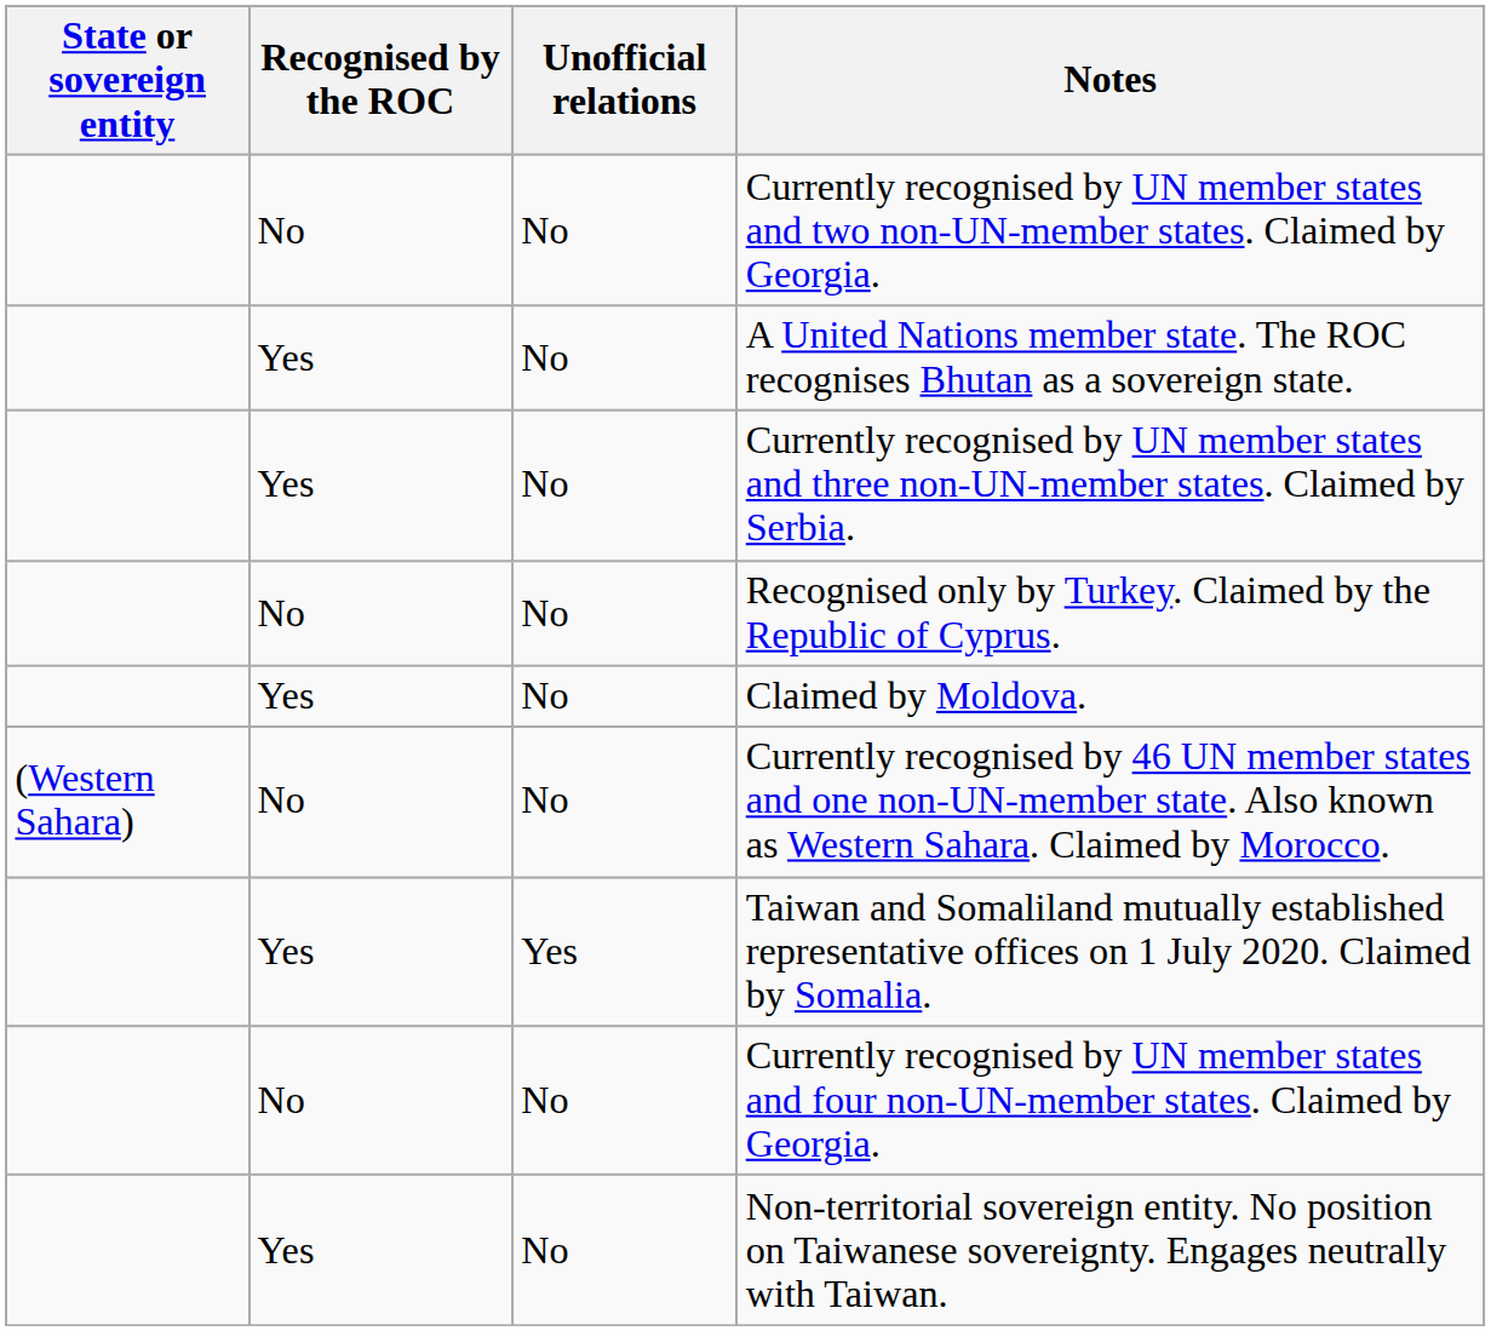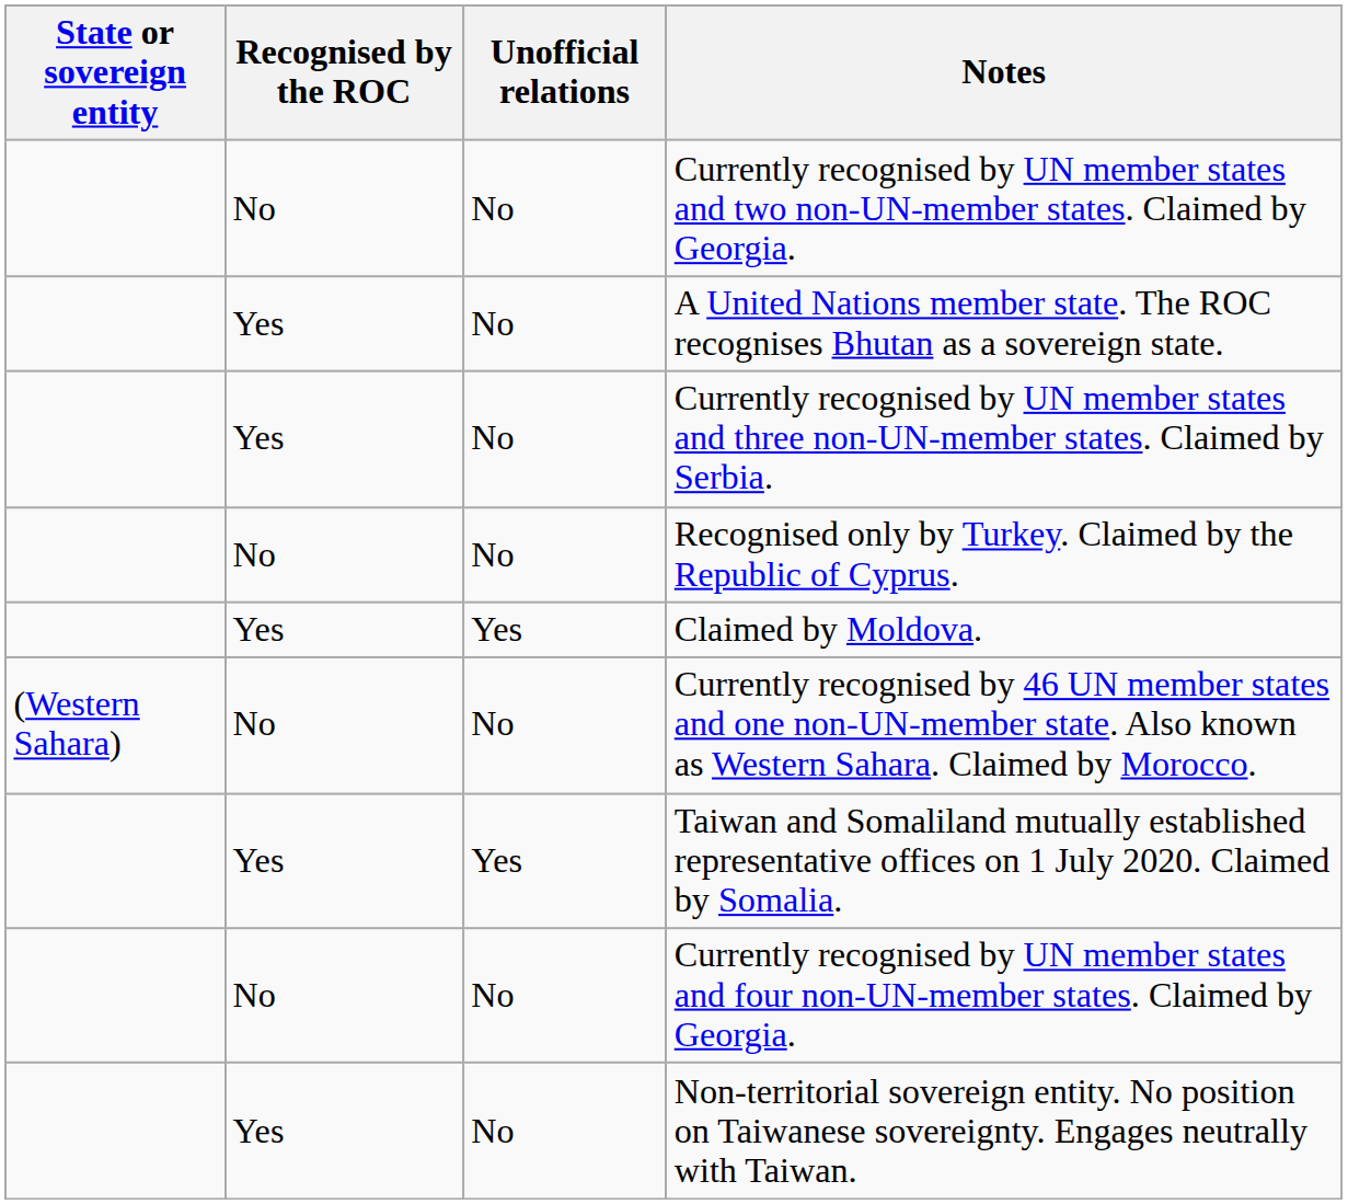Claimed by Moldova. | Unofficial relations: No -> Yes
